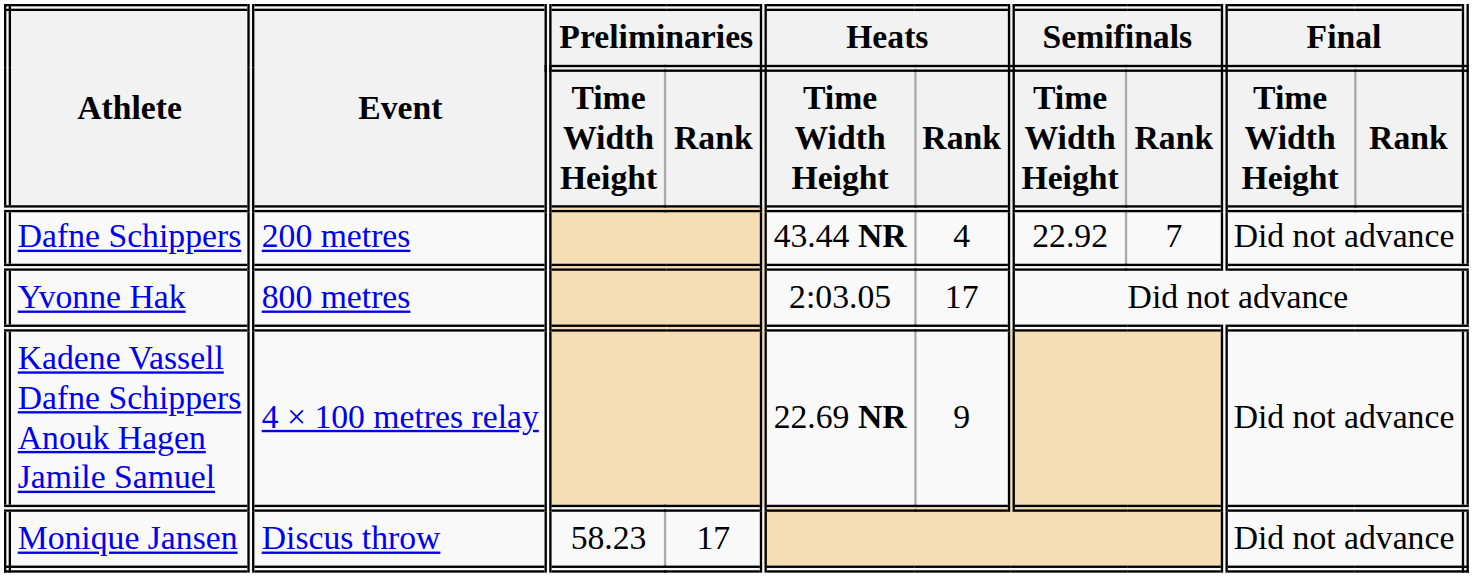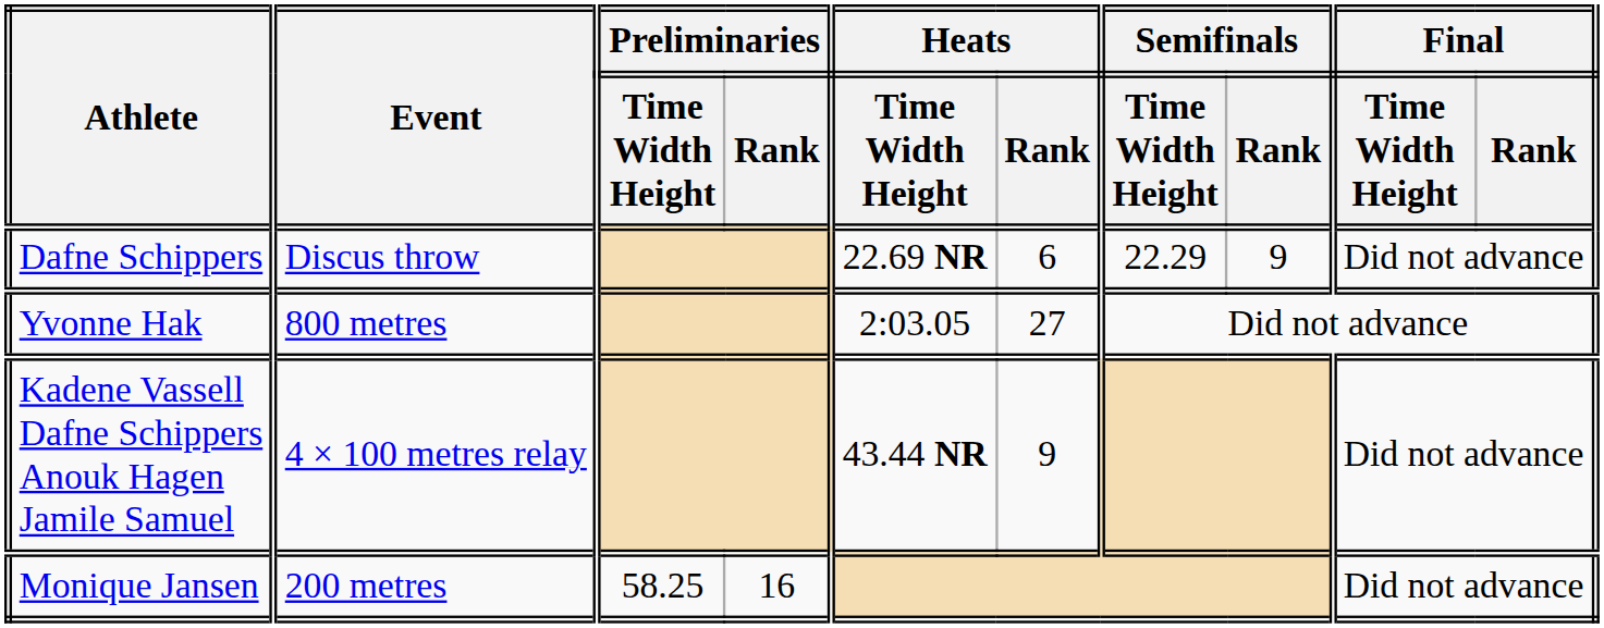Dafne Schippers | Event: 200 metres -> Discus throw
Dafne Schippers | Heats / Time Width Height: 43.44 NR -> 22.69 NR
Dafne Schippers | Heats / Rank: 4 -> 6
Dafne Schippers | Semifinals / Time Width Height: 22.92 -> 22.29
Dafne Schippers | Semifinals / Rank: 7 -> 9
Yvonne Hak | Heats / Rank: 17 -> 27
Kadene Vassell Dafne Schippers Anouk Hagen Jamile Samuel | Heats / Time Width Height: 22.69 NR -> 43.44 NR
Monique Jansen | Event: Discus throw -> 200 metres
Monique Jansen | Preliminaries / Time Width Height: 58.23 -> 58.25
Monique Jansen | Preliminaries / Rank: 17 -> 16
